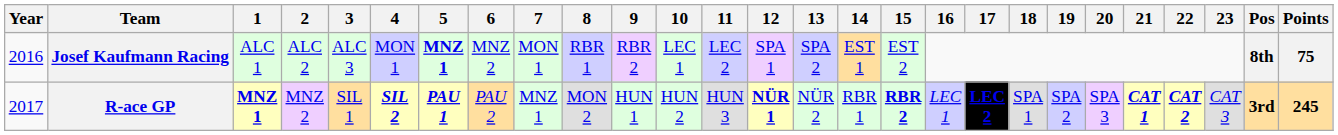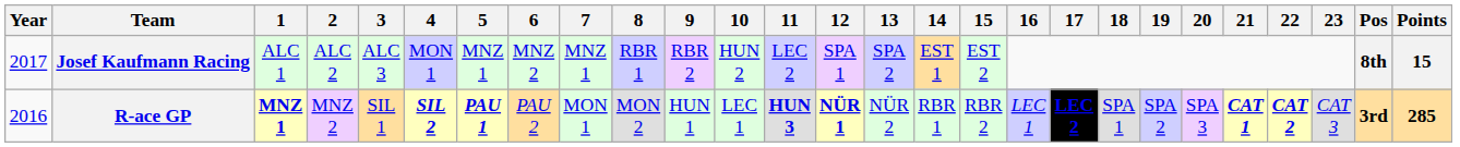Josef Kaufmann Racing | Year: 2016 -> 2017
Josef Kaufmann Racing | 5: bold -> normal
Josef Kaufmann Racing | 7: MON 1 -> MNZ 1
Josef Kaufmann Racing | 10: LEC 1 -> HUN 2
Josef Kaufmann Racing | Points: 75 -> 15
R-ace GP | Year: 2017 -> 2016
R-ace GP | 7: MNZ 1 -> MON 1
R-ace GP | 10: HUN 2 -> LEC 1
R-ace GP | 11: normal -> bold
R-ace GP | 15: bold -> normal
R-ace GP | Points: 245 -> 285
